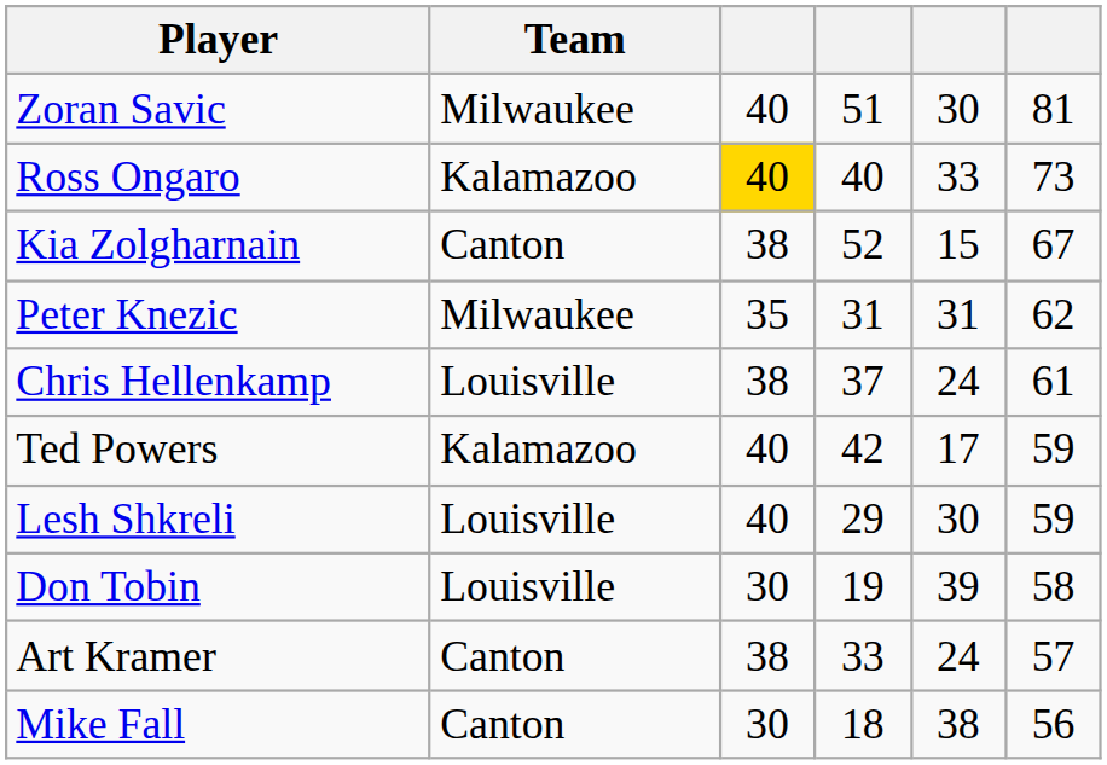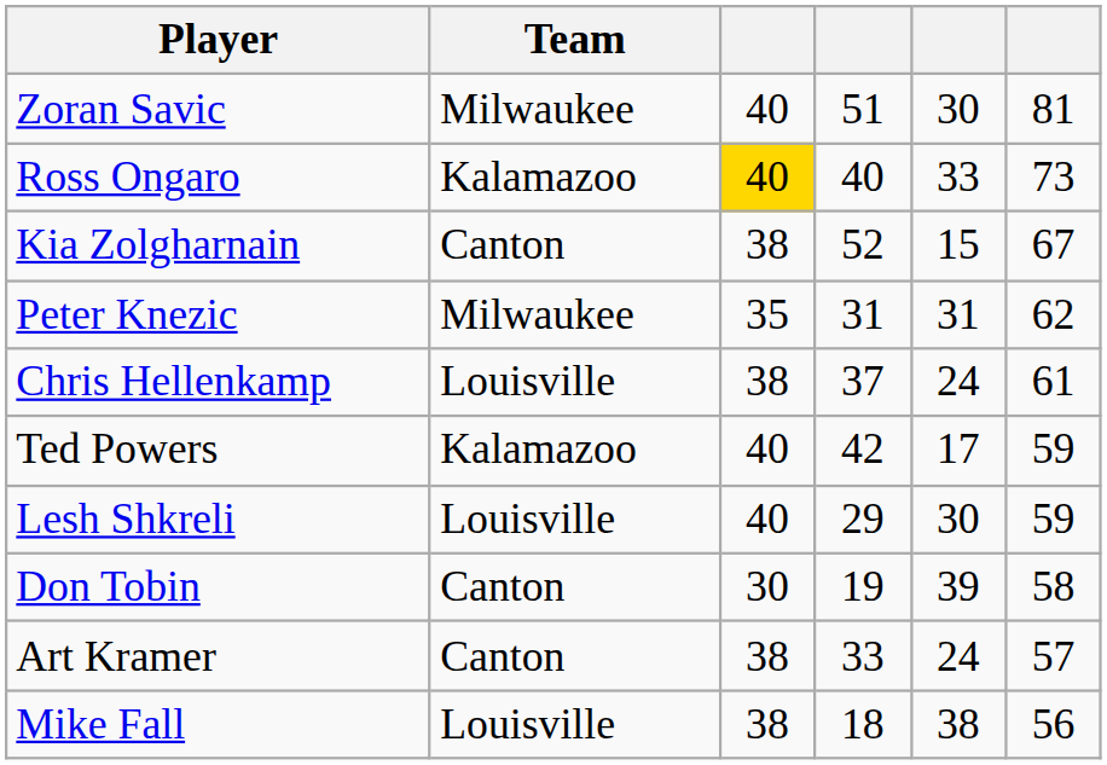Don Tobin | Team: Louisville -> Canton
Mike Fall | Team: Canton -> Louisville
Mike Fall | column 3: 30 -> 38
